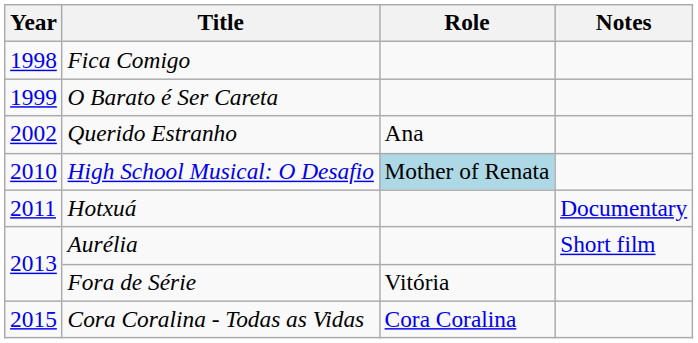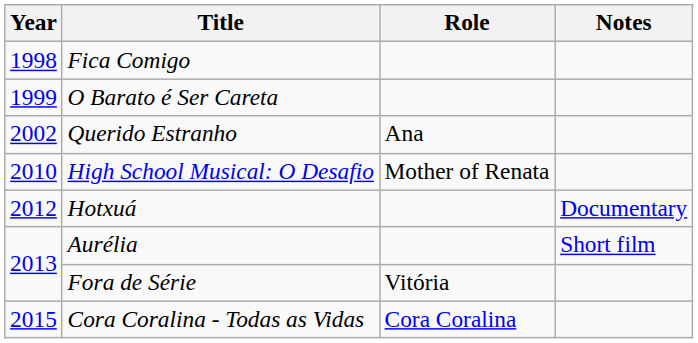High School Musical: O Desafio | Role: lightblue background -> no background
Hotxuá | Year: 2011 -> 2012
